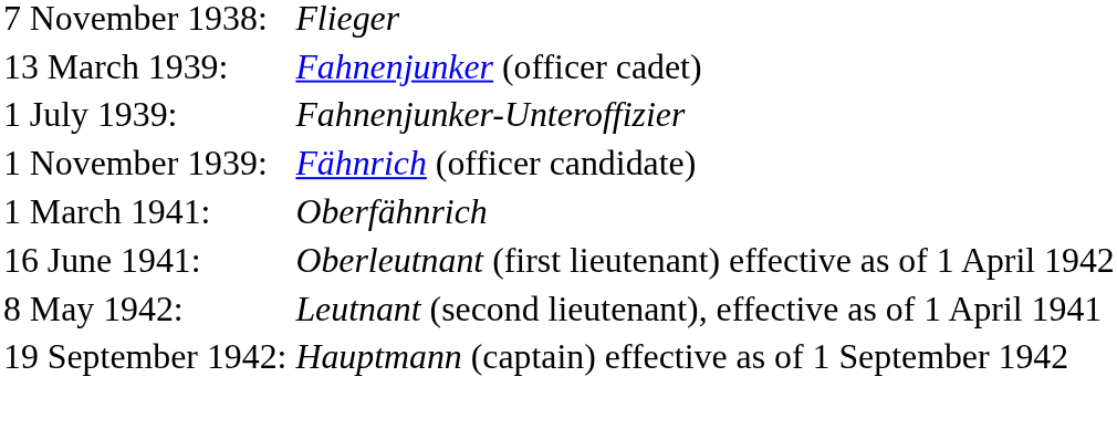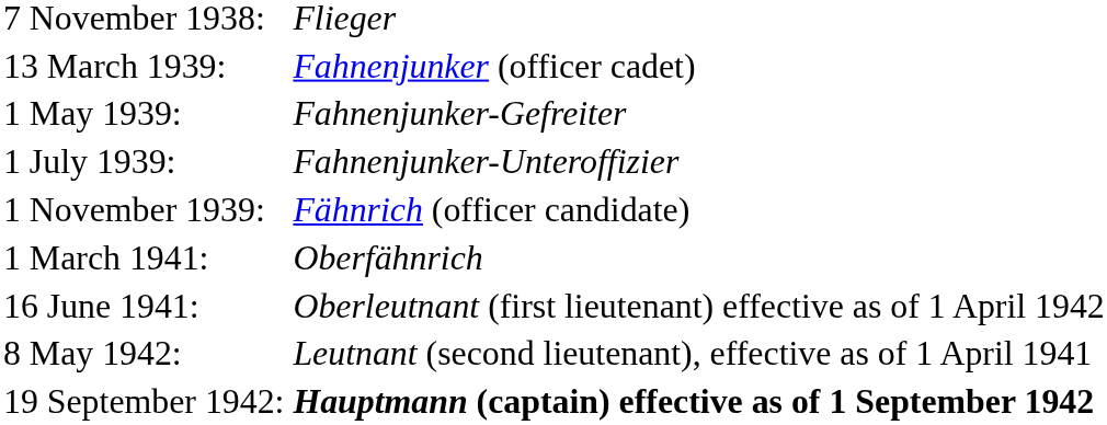+ row: 1 May 1939: | Fahnenjunker-Gefreiter
19 September 1942: | column 2: normal -> bold
